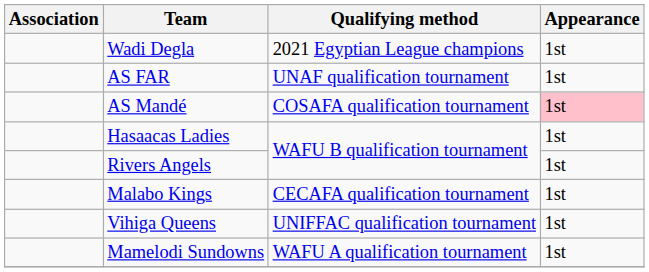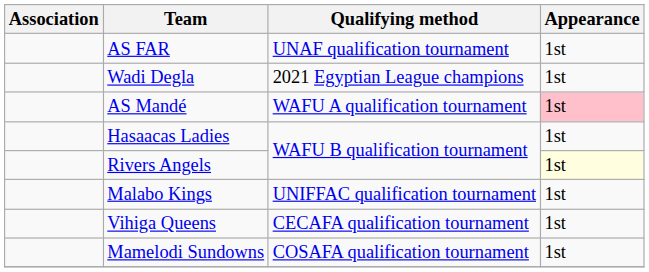rows swapped: Wadi Degla <-> AS FAR
AS Mandé | Qualifying method: COSAFA qualification tournament -> WAFU A qualification tournament
Rivers Angels | Appearance: no background -> lightyellow background
Malabo Kings | Qualifying method: CECAFA qualification tournament -> UNIFFAC qualification tournament
Vihiga Queens | Qualifying method: UNIFFAC qualification tournament -> CECAFA qualification tournament
Mamelodi Sundowns | Qualifying method: WAFU A qualification tournament -> COSAFA qualification tournament
